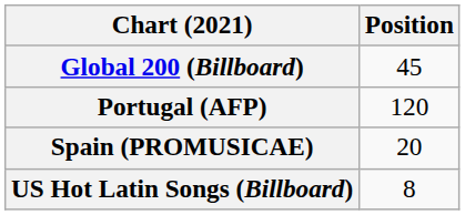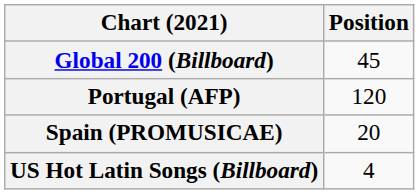US Hot Latin Songs (Billboard) | Position: 8 -> 4
